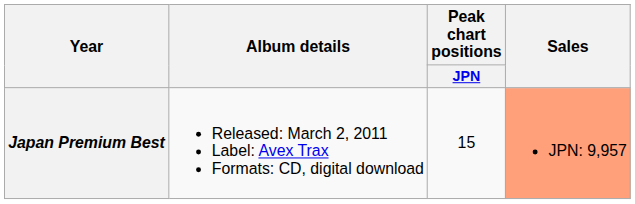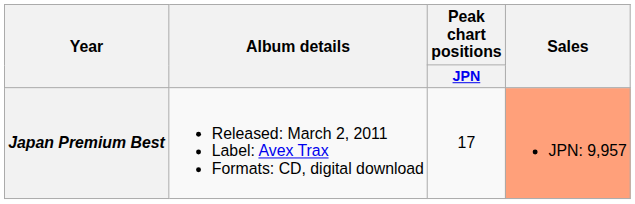Japan Premium Best | Peak chart positions / JPN: 15 -> 17
